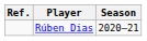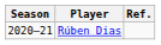columns swapped: Season <-> Ref.
